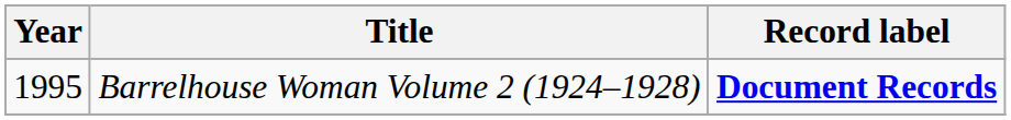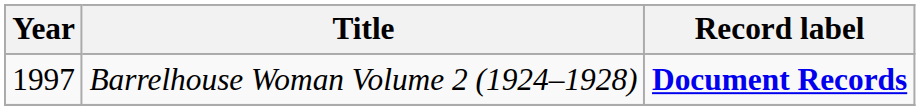Barrelhouse Woman Volume 2 (1924–1928) | Year: 1995 -> 1997
